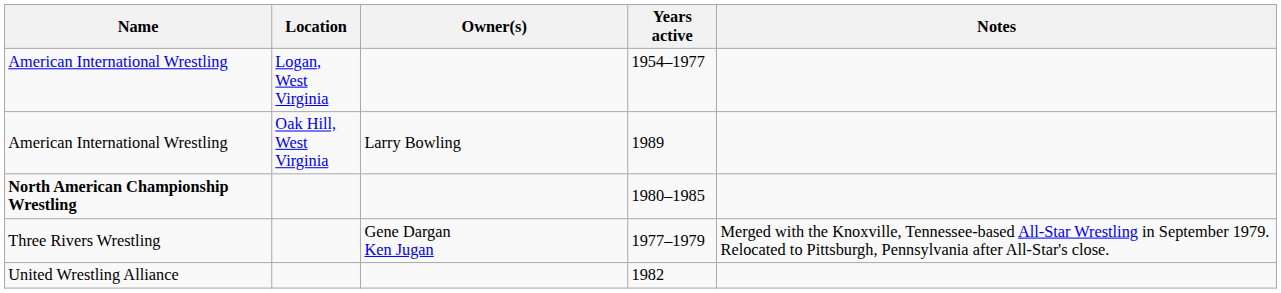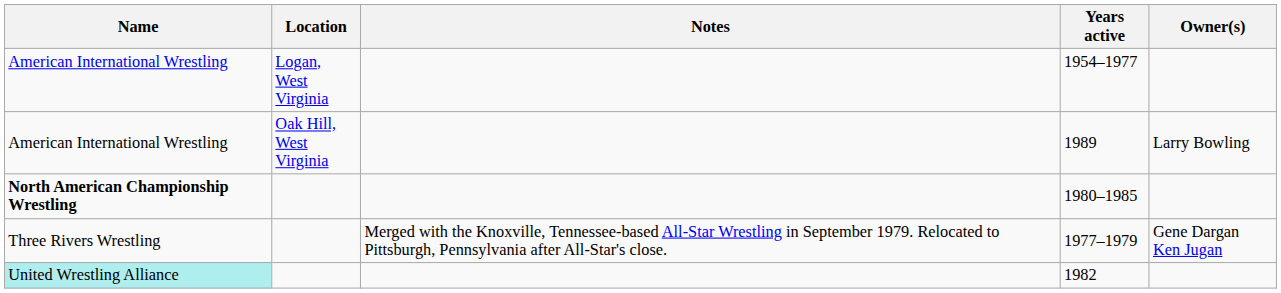columns swapped: Owner(s) <-> Notes
1982 | Name: no background -> paleturquoise background
